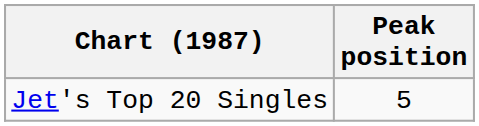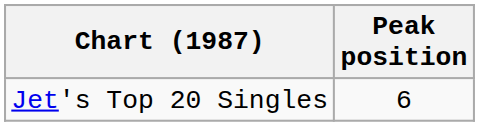Jet's Top 20 Singles | Peak position: 5 -> 6
